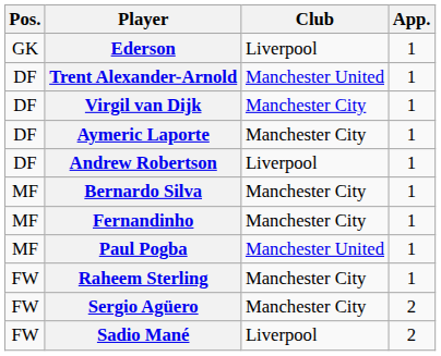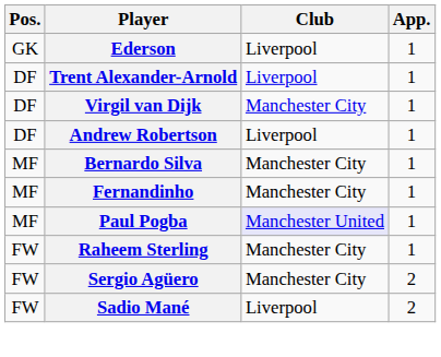Trent Alexander-Arnold | Club: Manchester United -> Liverpool
- row: DF | Aymeric Laporte | Manchester City | 1
Paul Pogba | Club: no background -> lavender background
